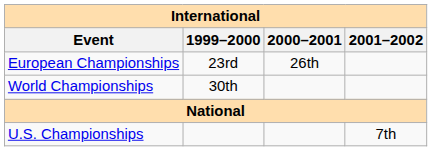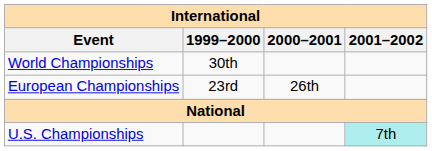rows swapped: World Championships <-> European Championships
U.S. Championships | 2001–2002: no background -> paleturquoise background
